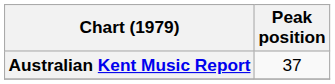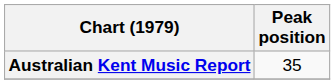Australian Kent Music Report | Peak position: 37 -> 35
